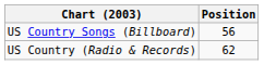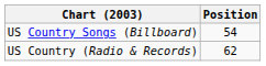US Country Songs (Billboard) | Position: 56 -> 54
